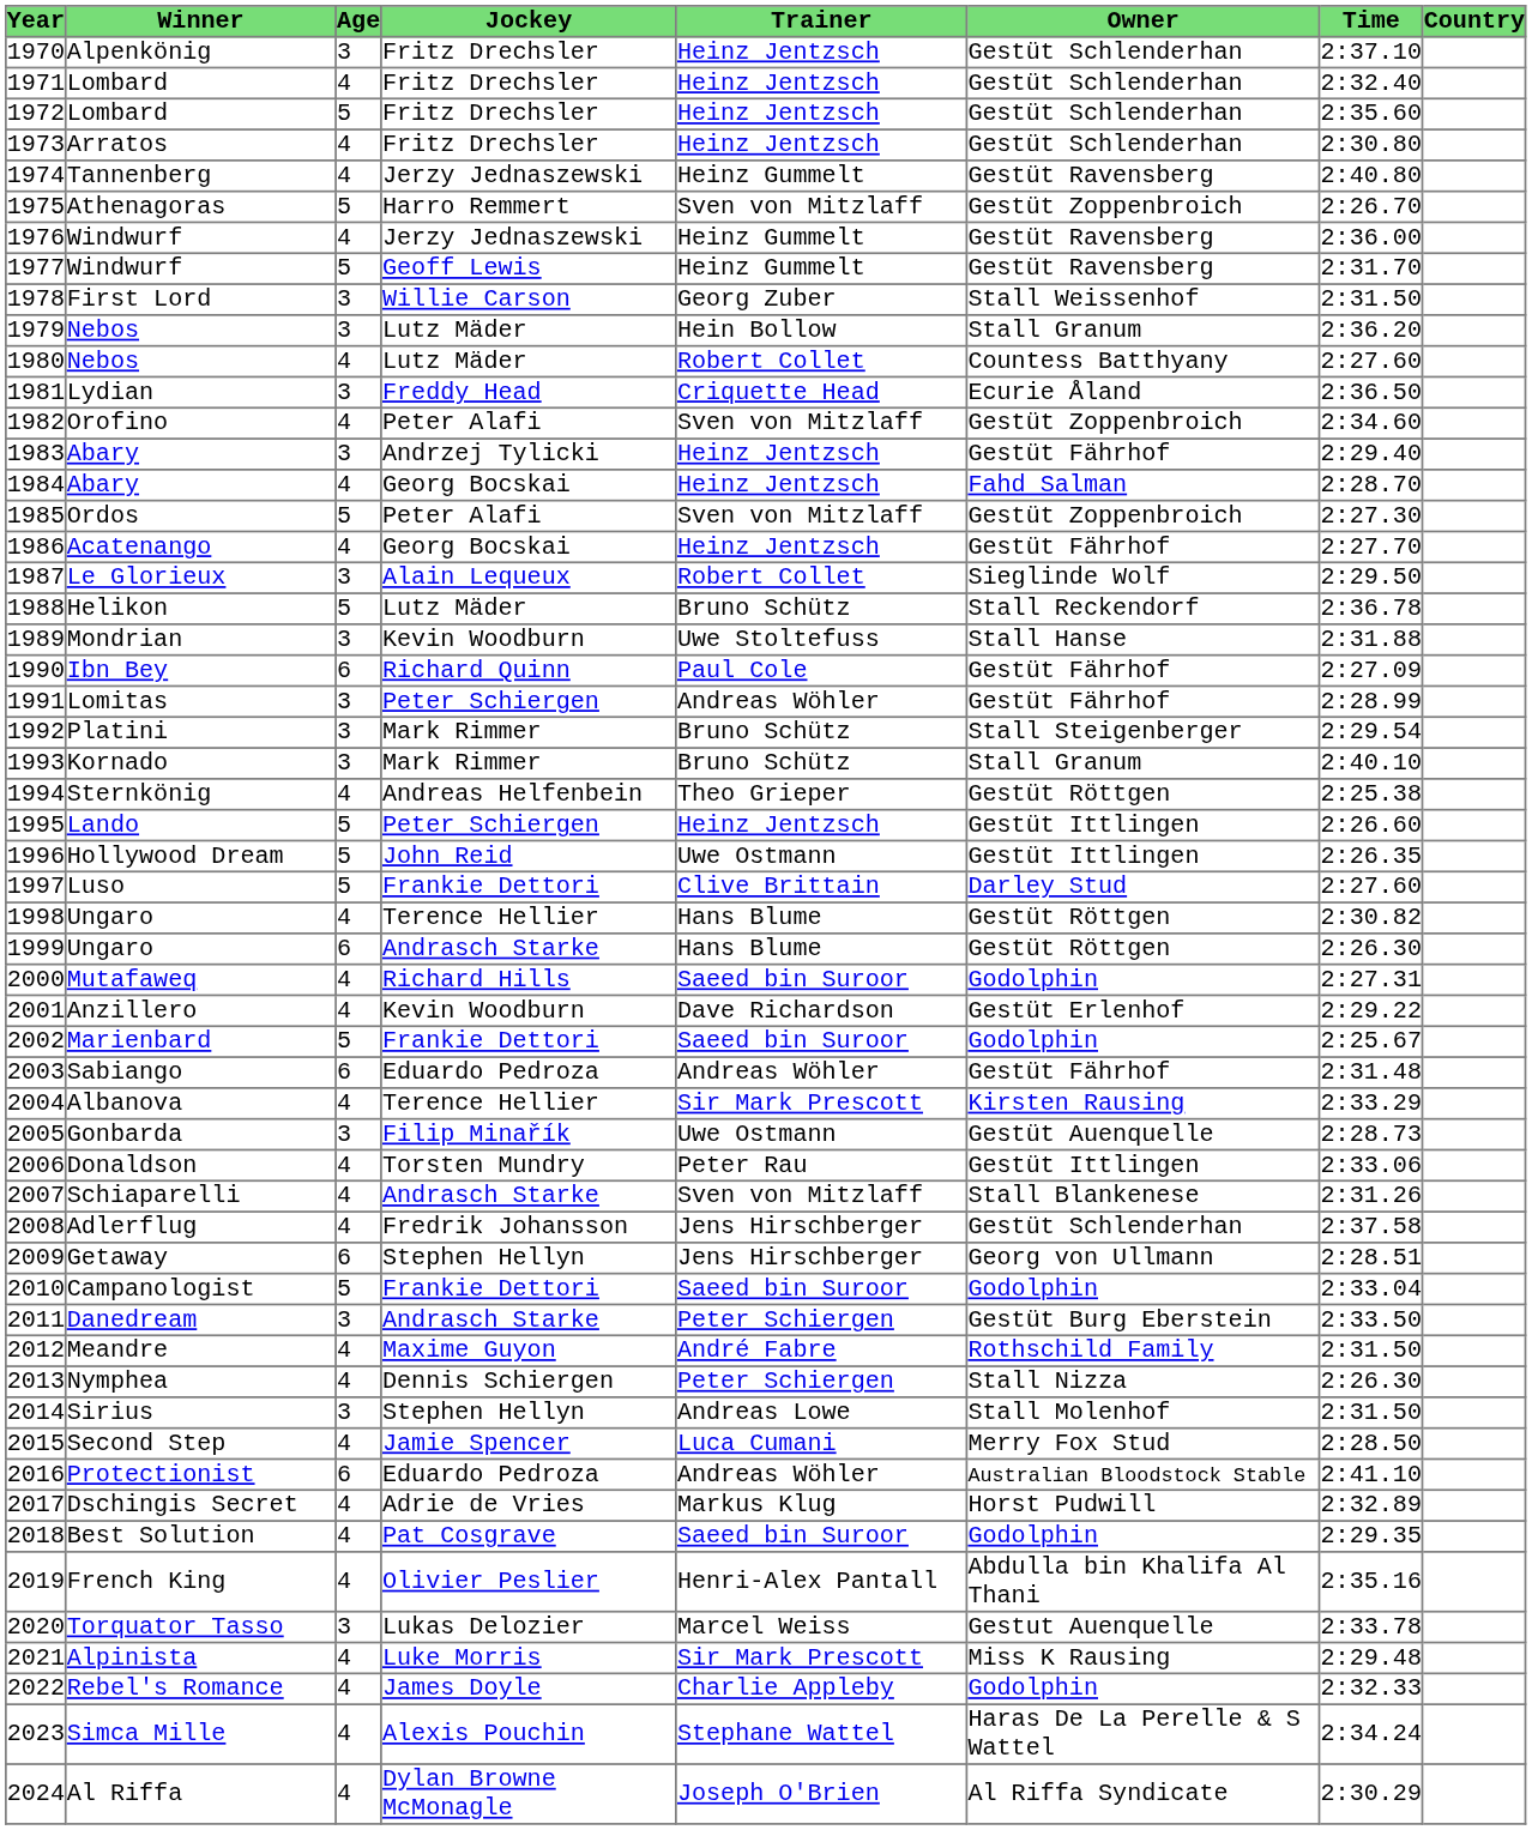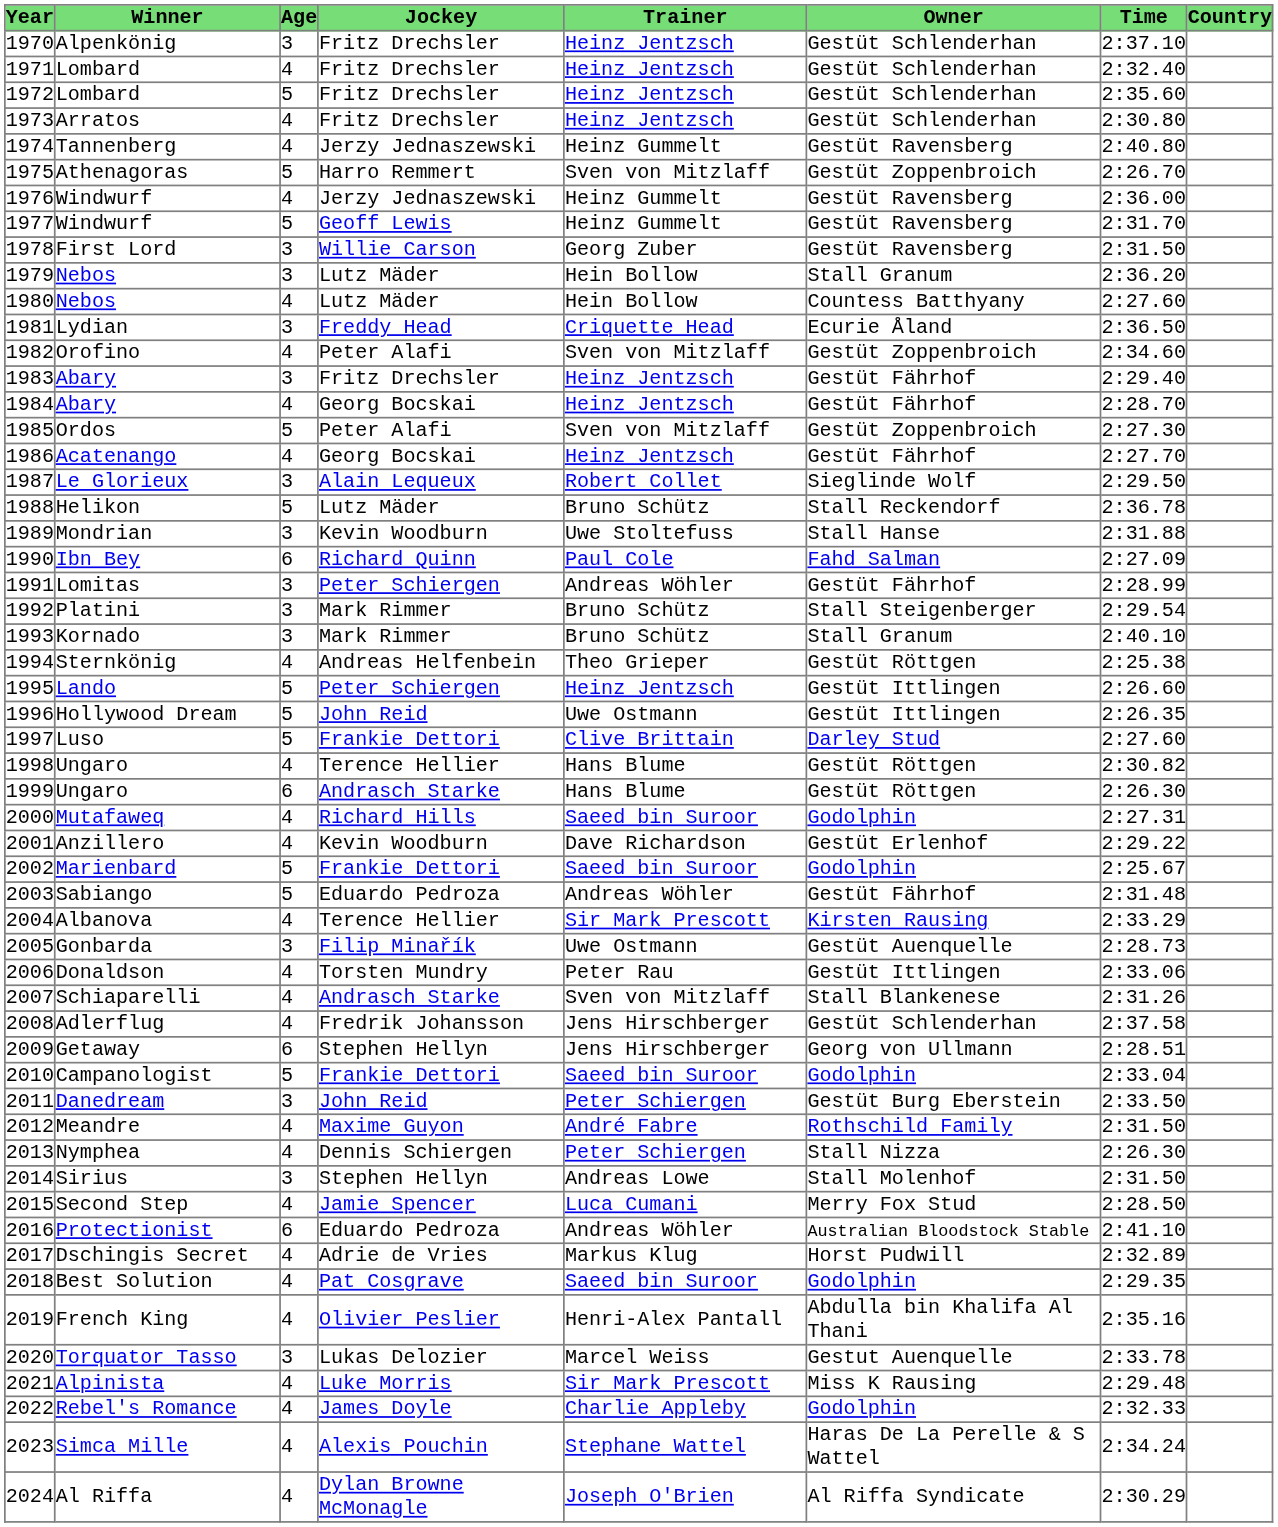First Lord | Owner: Stall Weissenhof -> Gestüt Ravensberg
1980 / Nebos | Trainer: Robert Collet -> Hein Bollow
1983 / Abary | Jockey: Andrzej Tylicki -> Fritz Drechsler
1984 / Abary | Owner: Fahd Salman -> Gestüt Fährhof
Ibn Bey | Owner: Gestüt Fährhof -> Fahd Salman
Sabiango | Age: 6 -> 5
Danedream | Jockey: Andrasch Starke -> John Reid
